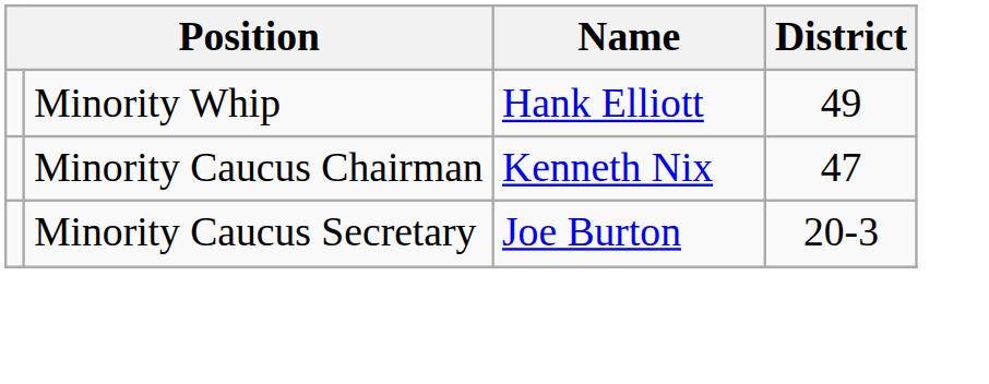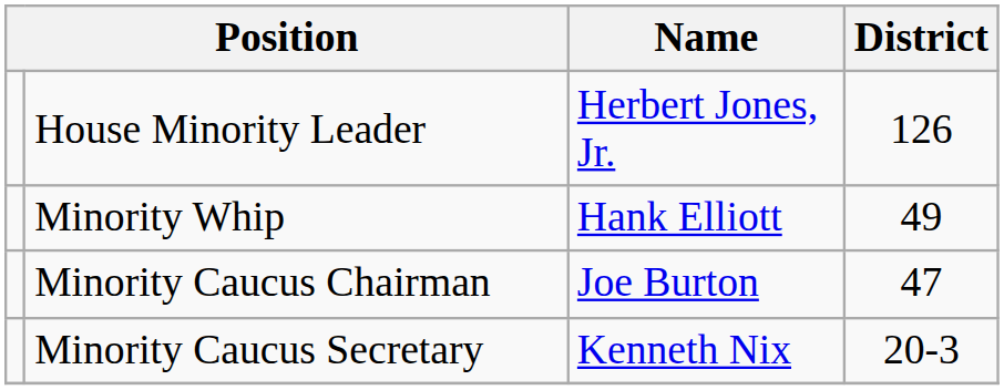+ row: House Minority Leader | Herbert Jones, Jr. | 126
Minority Caucus Chairman | Name: Kenneth Nix -> Joe Burton
Minority Caucus Secretary | Name: Joe Burton -> Kenneth Nix
